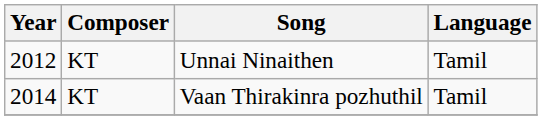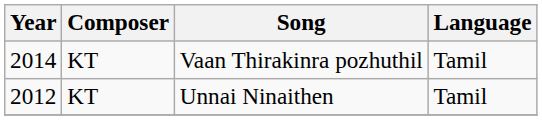rows swapped: Vaan Thirakinra pozhuthil <-> Unnai Ninaithen
